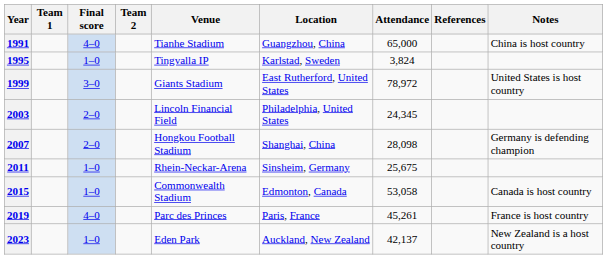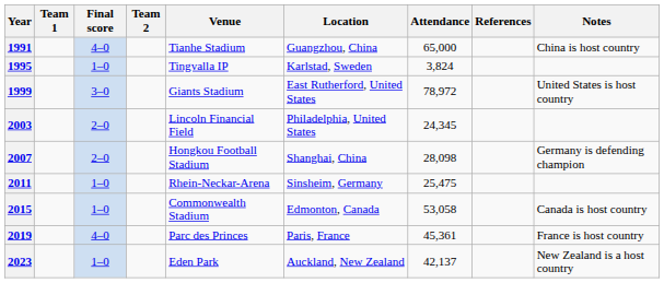2011 | Attendance: 25,675 -> 25,475
2019 | Attendance: 45,261 -> 45,361
